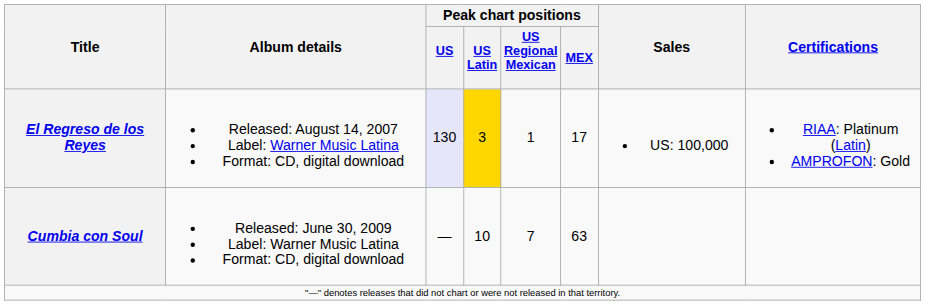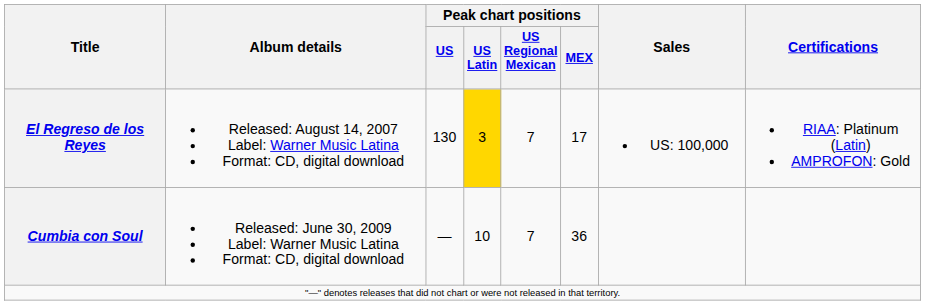El Regreso de los Reyes | Peak chart positions / US: lavender background -> no background
El Regreso de los Reyes | Peak chart positions / US Regional Mexican: 1 -> 7
Cumbia con Soul | Peak chart positions / MEX: 63 -> 36
